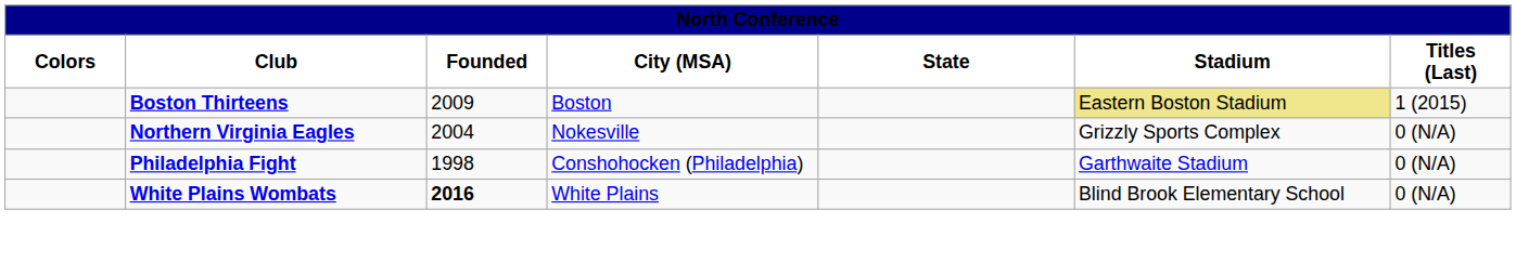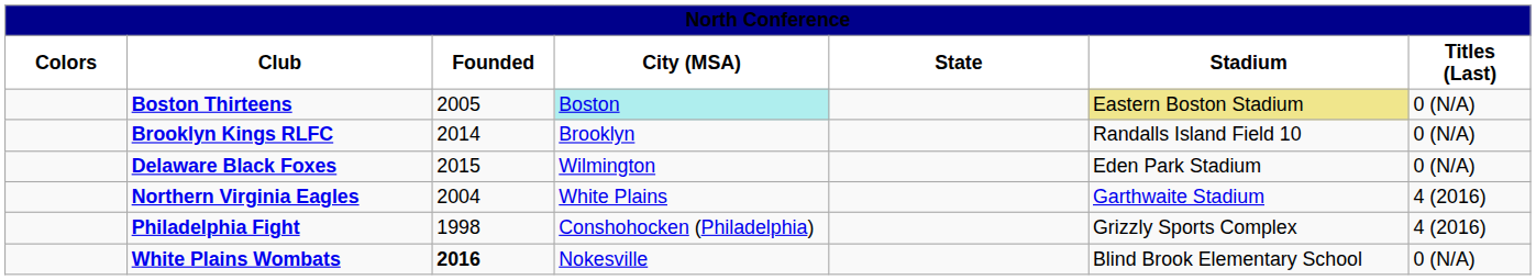Boston Thirteens | Founded: 2009 -> 2005
Boston Thirteens | City (MSA): no background -> paleturquoise background
Boston Thirteens | Titles (Last): 1 (2015) -> 0 (N/A)
+ row: Brooklyn Kings RLFC | 2014 | Brooklyn | Randalls Island Field 10 | 0 (N/A)
+ row: Delaware Black Foxes | 2015 | Wilmington | Eden Park Stadium | 0 (N/A)
Northern Virginia Eagles | City (MSA): Nokesville -> White Plains
Northern Virginia Eagles | Stadium: Grizzly Sports Complex -> Garthwaite Stadium
Northern Virginia Eagles | Titles (Last): 0 (N/A) -> 4 (2016)
Philadelphia Fight | Stadium: Garthwaite Stadium -> Grizzly Sports Complex
Philadelphia Fight | Titles (Last): 0 (N/A) -> 4 (2016)
White Plains Wombats | City (MSA): White Plains -> Nokesville
